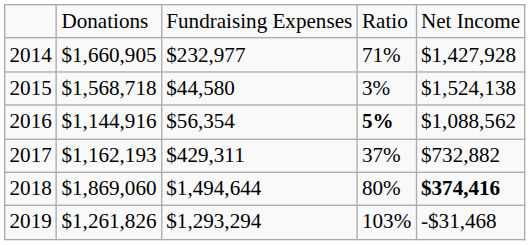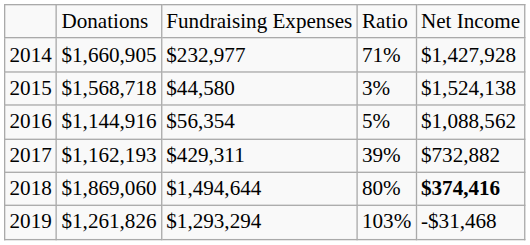2016 | column 4: bold -> normal
2017 | column 4: 37% -> 39%
